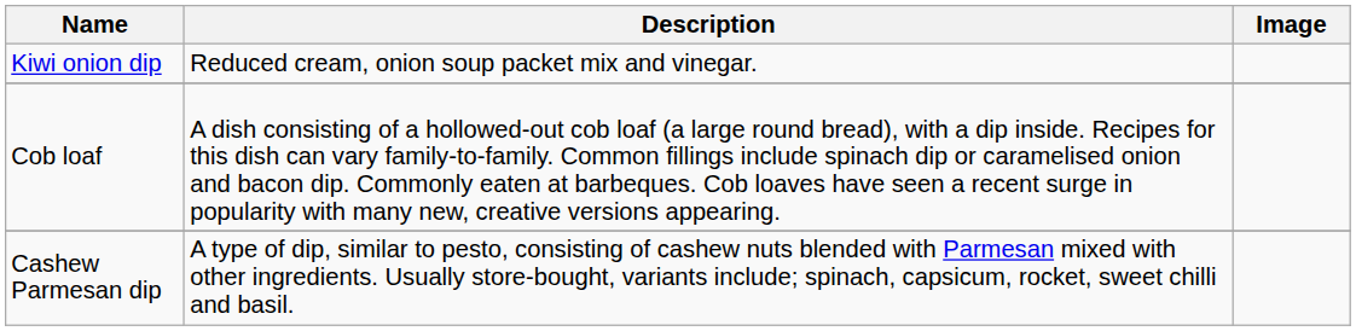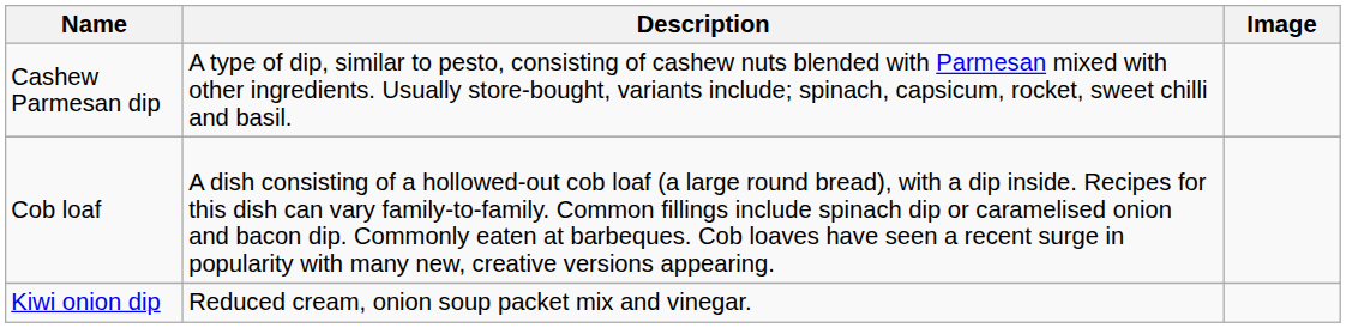rows swapped: Cashew Parmesan dip <-> Kiwi onion dip
